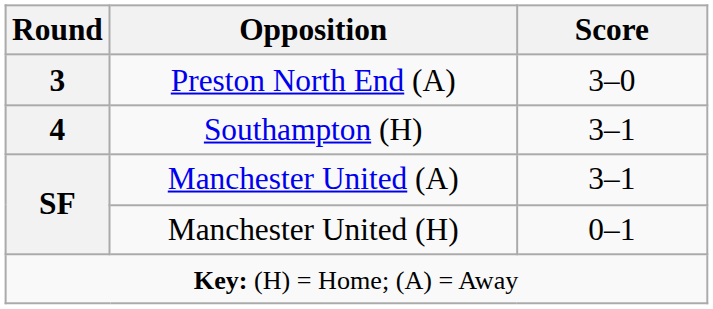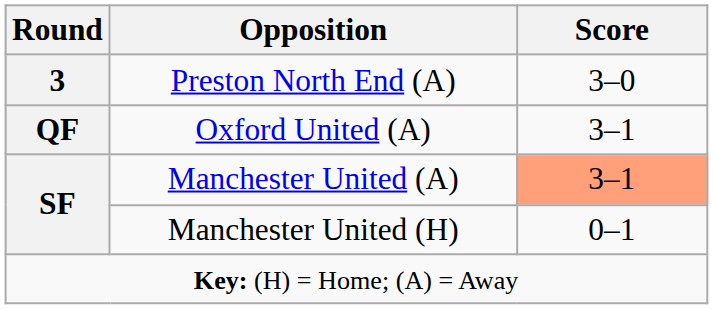- row: 4 | Southampton (H) | 3–1
+ row: QF | Oxford United (A) | 3–1
Manchester United (A) | Score: no background -> lightsalmon background
